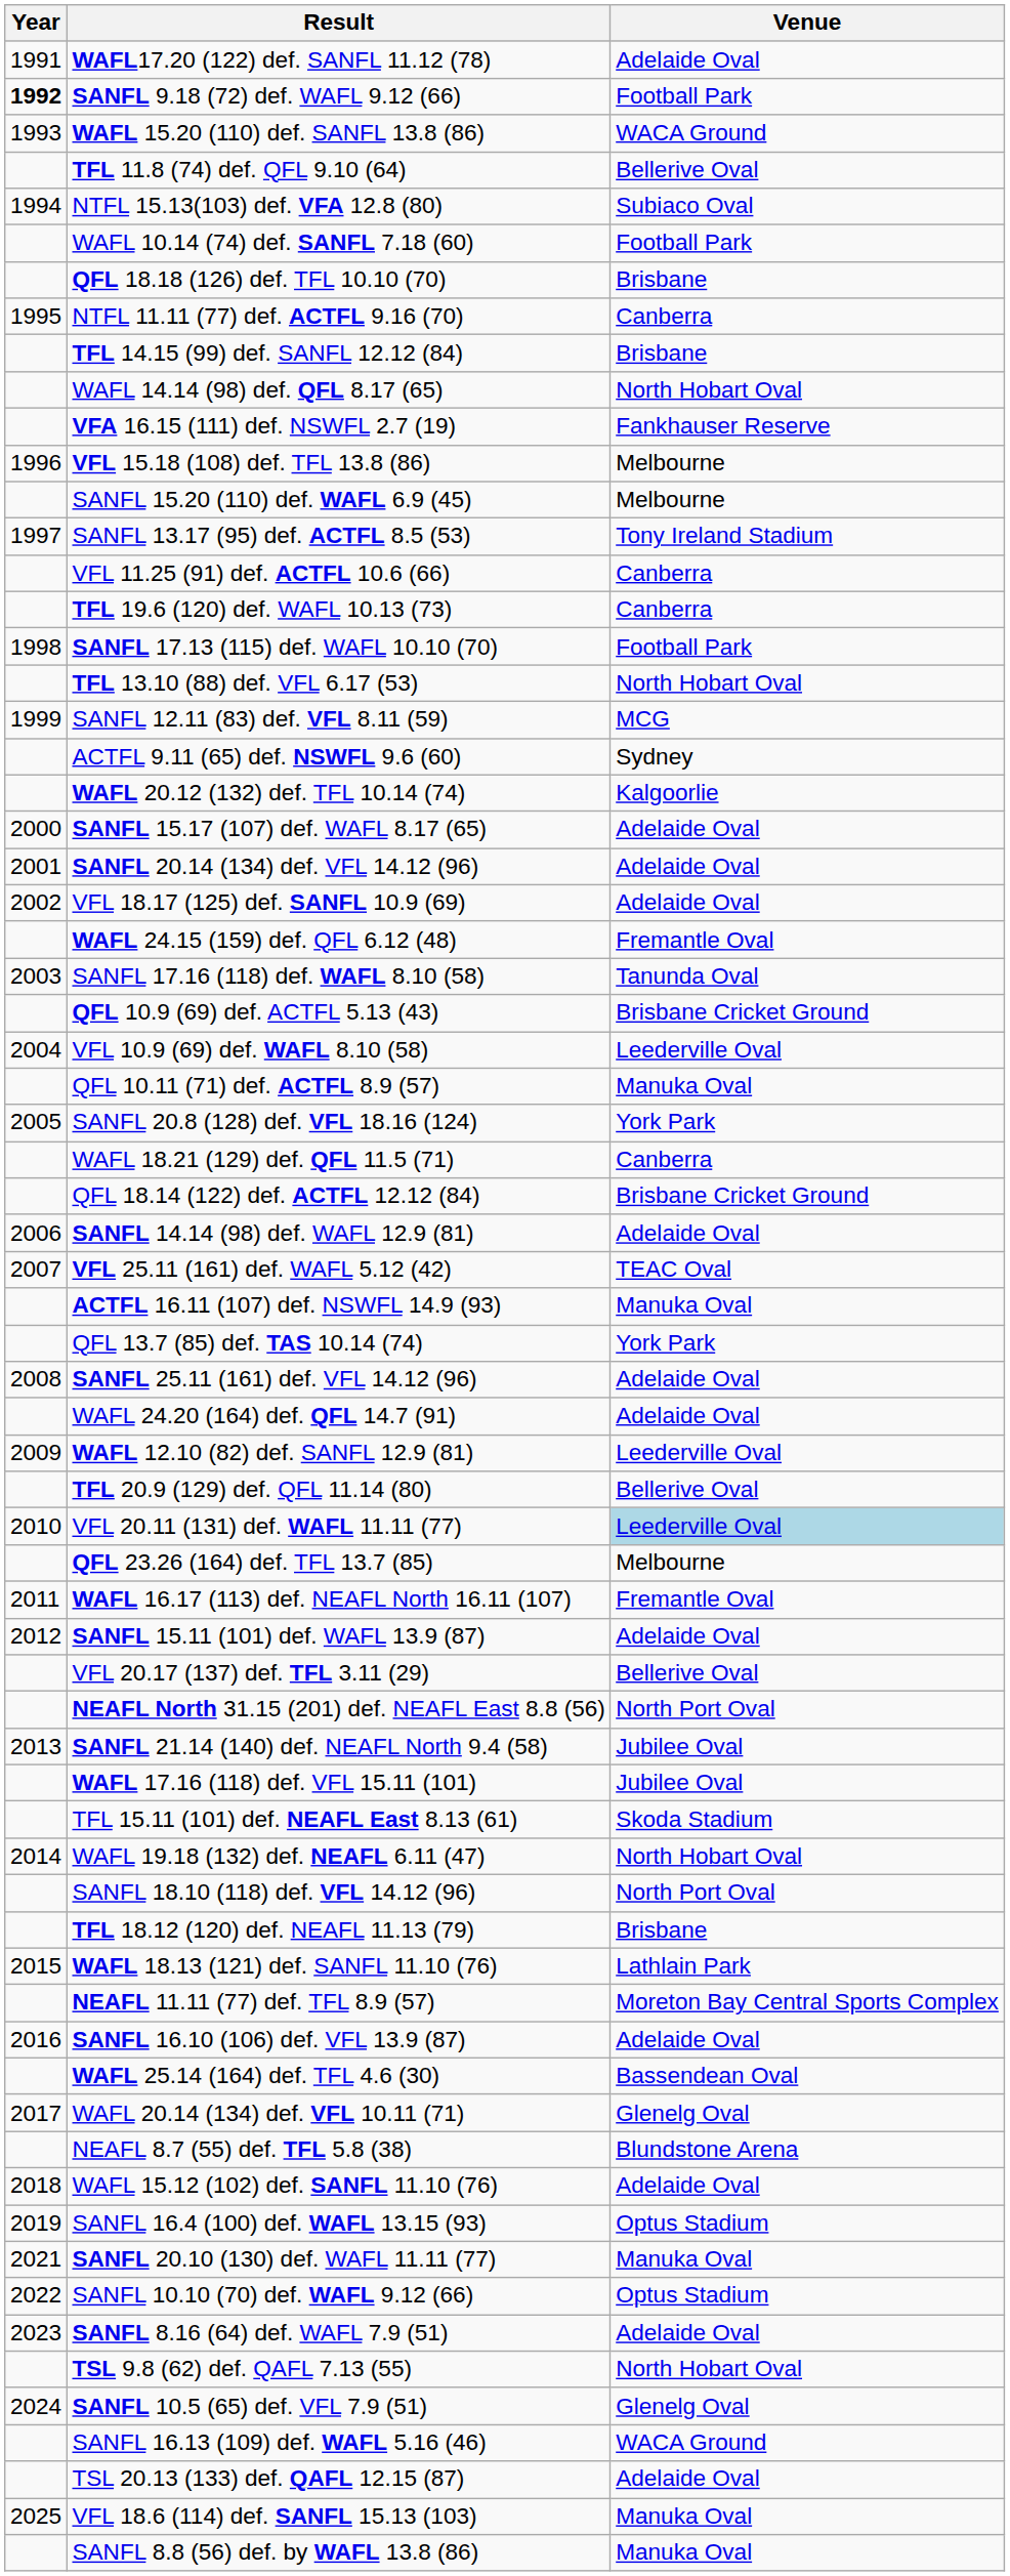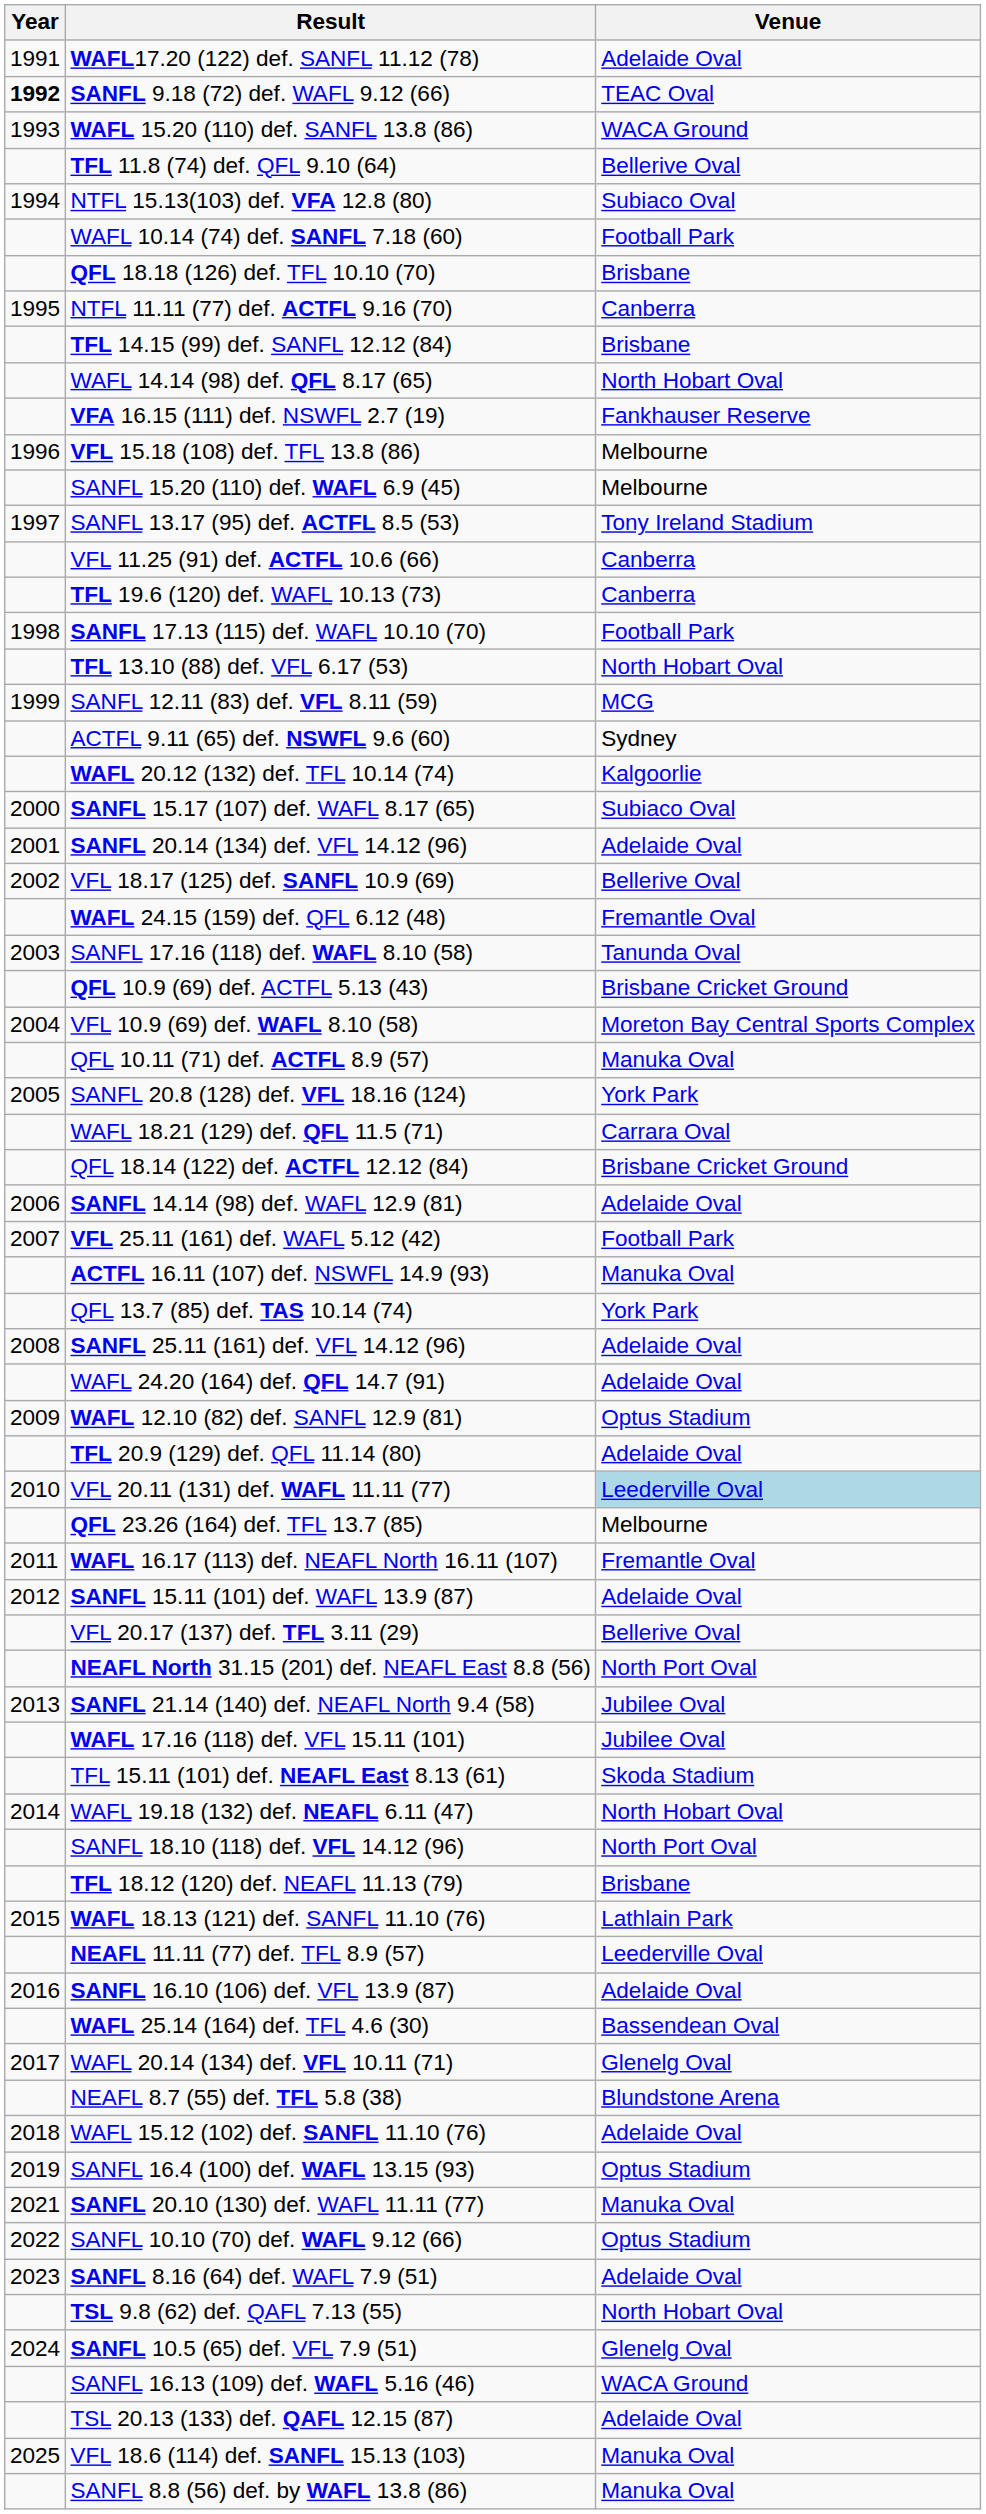SANFL 9.18 (72) def. WAFL 9.12 (66) | Venue: Football Park -> TEAC Oval
SANFL 15.17 (107) def. WAFL 8.17 (65) | Venue: Adelaide Oval -> Subiaco Oval
VFL 18.17 (125) def. SANFL 10.9 (69) | Venue: Adelaide Oval -> Bellerive Oval
VFL 10.9 (69) def. WAFL 8.10 (58) | Venue: Leederville Oval -> Moreton Bay Central Sports Complex
WAFL 18.21 (129) def. QFL 11.5 (71) | Venue: Canberra -> Carrara Oval
VFL 25.11 (161) def. WAFL 5.12 (42) | Venue: TEAC Oval -> Football Park
WAFL 12.10 (82) def. SANFL 12.9 (81) | Venue: Leederville Oval -> Optus Stadium
TFL 20.9 (129) def. QFL 11.14 (80) | Venue: Bellerive Oval -> Adelaide Oval
NEAFL 11.11 (77) def. TFL 8.9 (57) | Venue: Moreton Bay Central Sports Complex -> Leederville Oval
